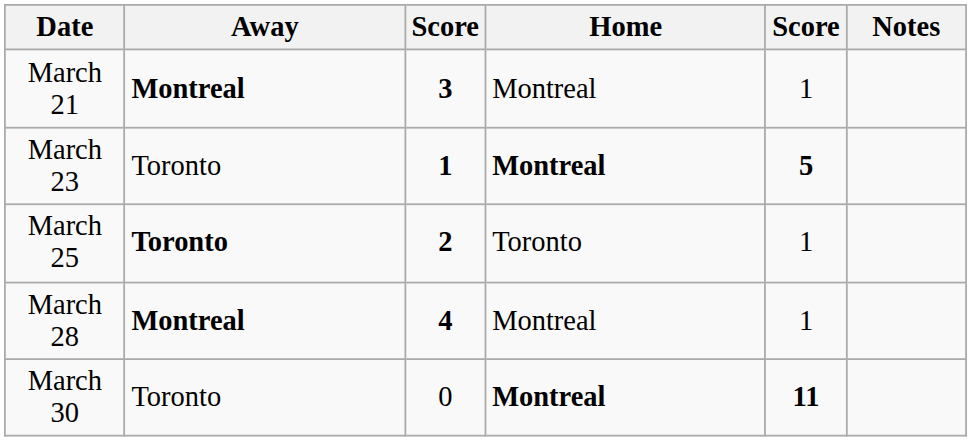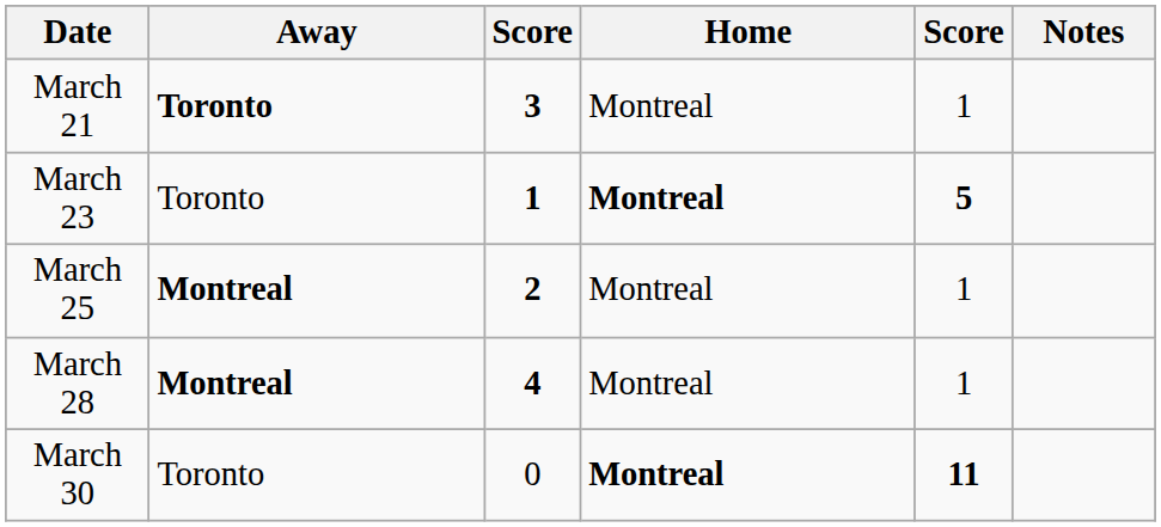March 21 | Away: Montreal -> Toronto
March 25 | Away: Toronto -> Montreal
March 25 | Home: Toronto -> Montreal
